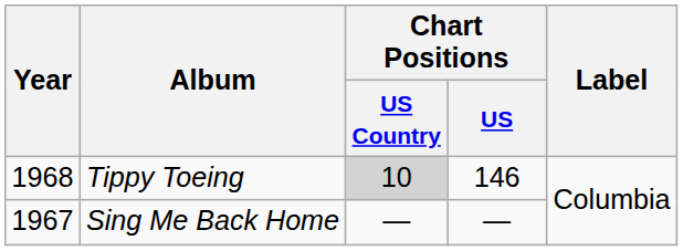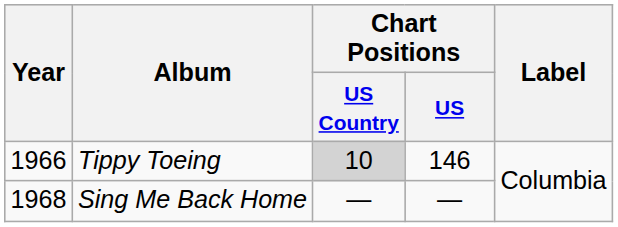Tippy Toeing | Year: 1968 -> 1966
Sing Me Back Home | Year: 1967 -> 1968
